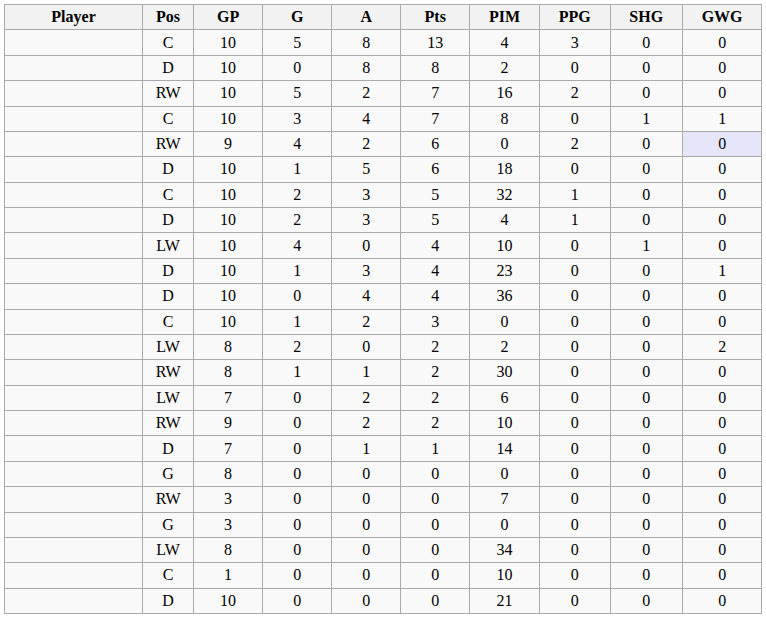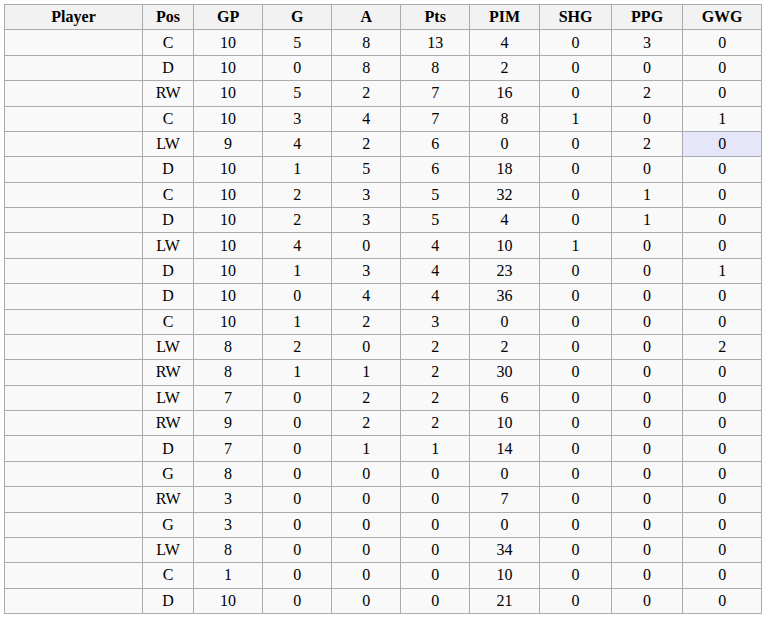columns swapped: PPG <-> SHG
9 / 4 | Pos: RW -> LW
